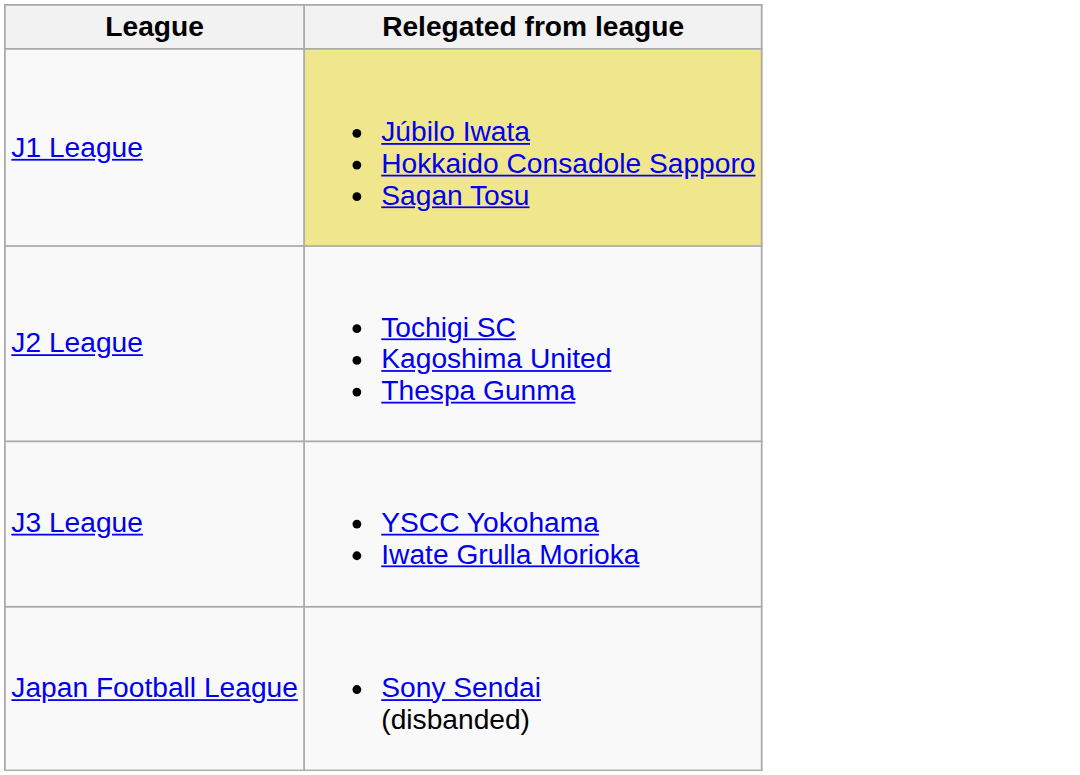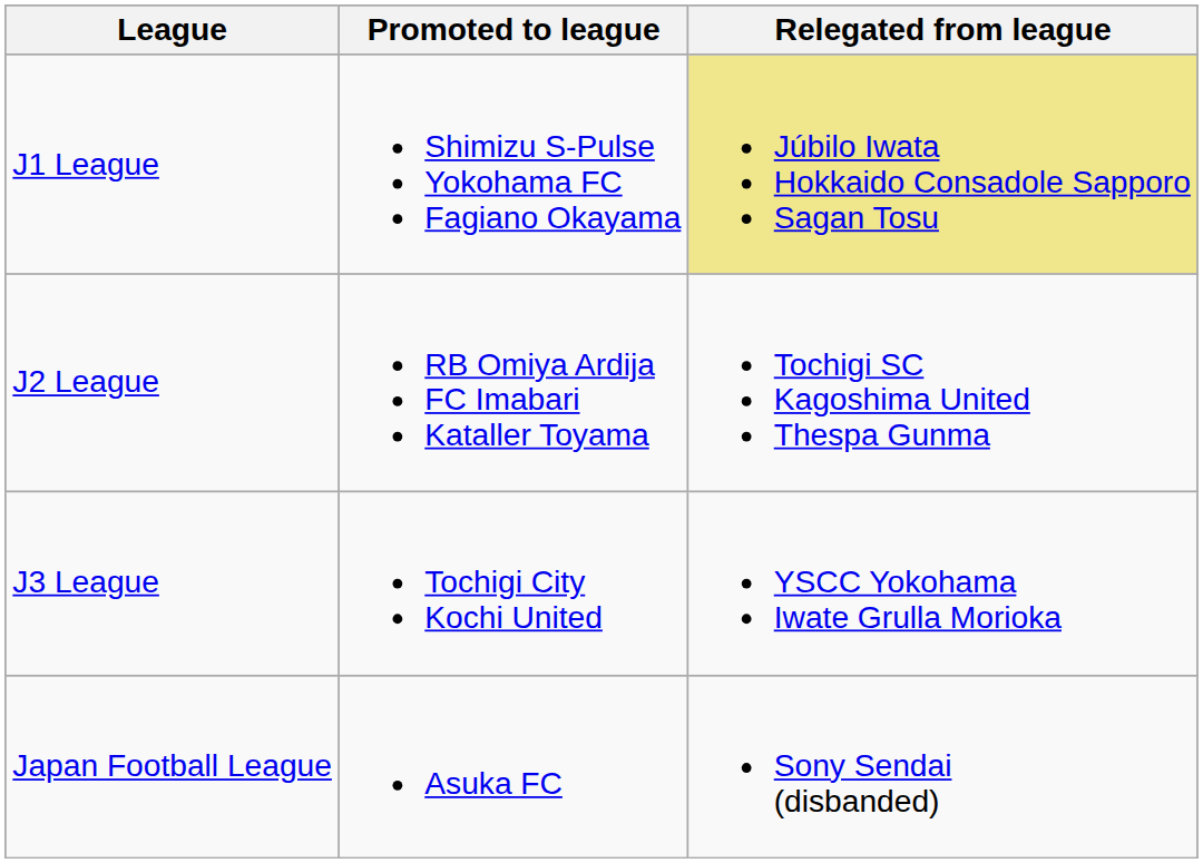+ column: Promoted to league | Shimizu S-Pulse Yokohama FC Fagiano Okayama | RB Omiya Ardija FC Imabari Kataller Toyama | Tochigi City Kochi United | Asuka FC
